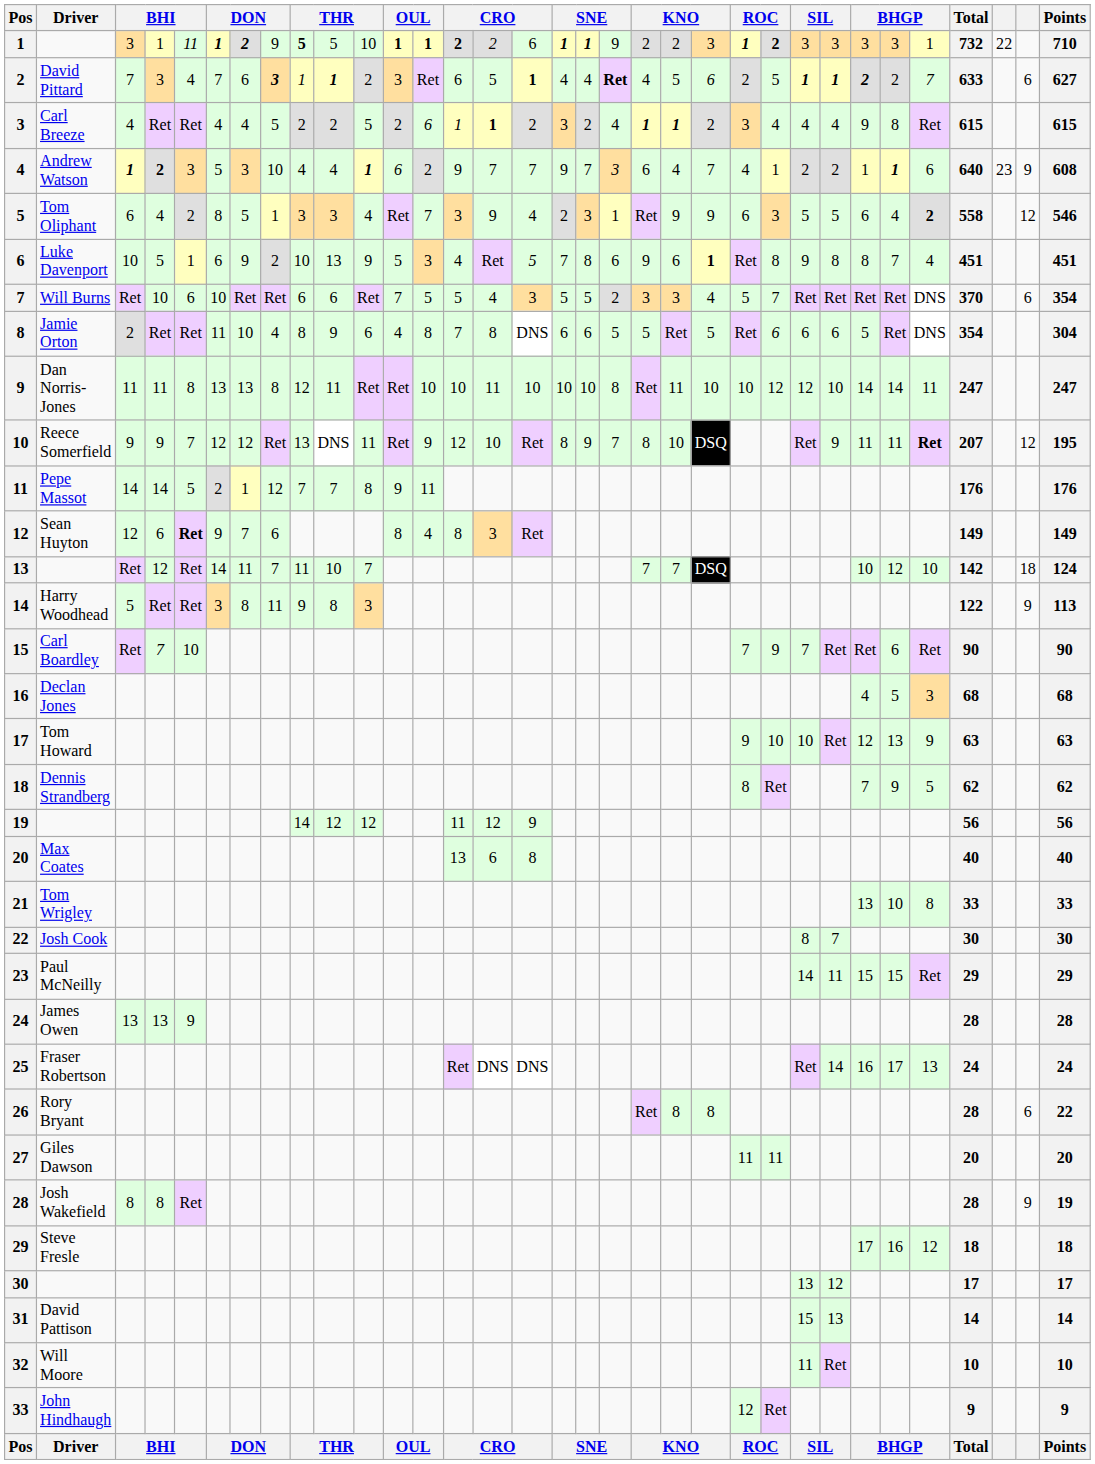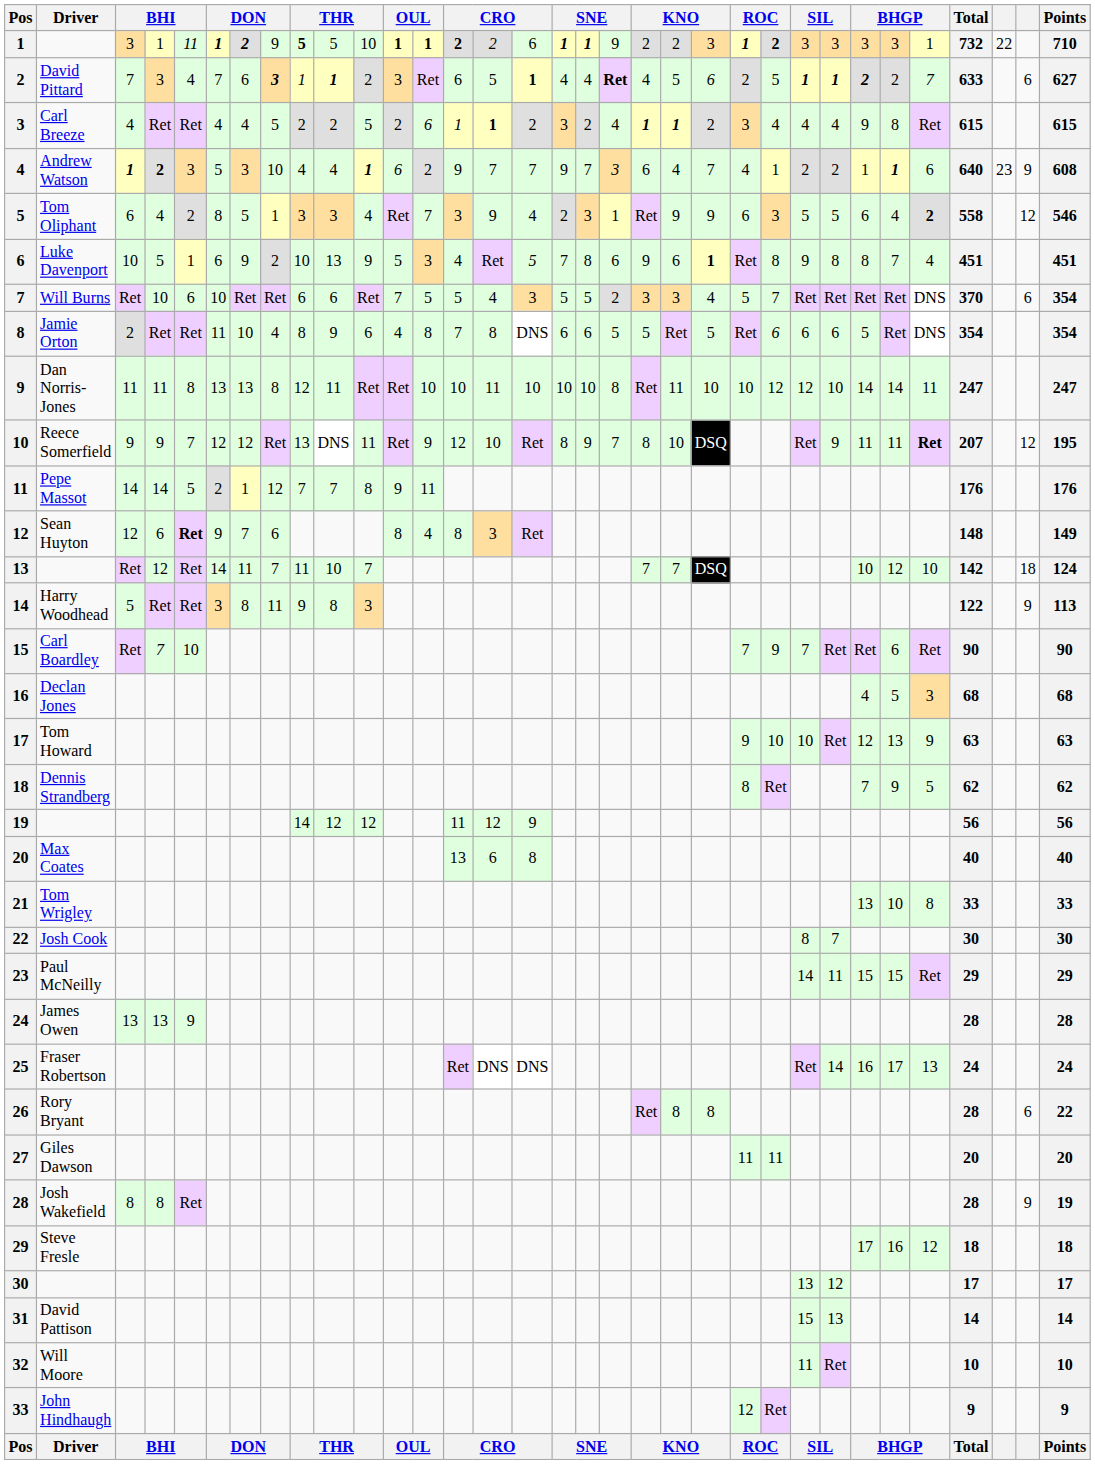Jamie Orton | Points: 304 -> 354
Sean Huyton | Total: 149 -> 148
